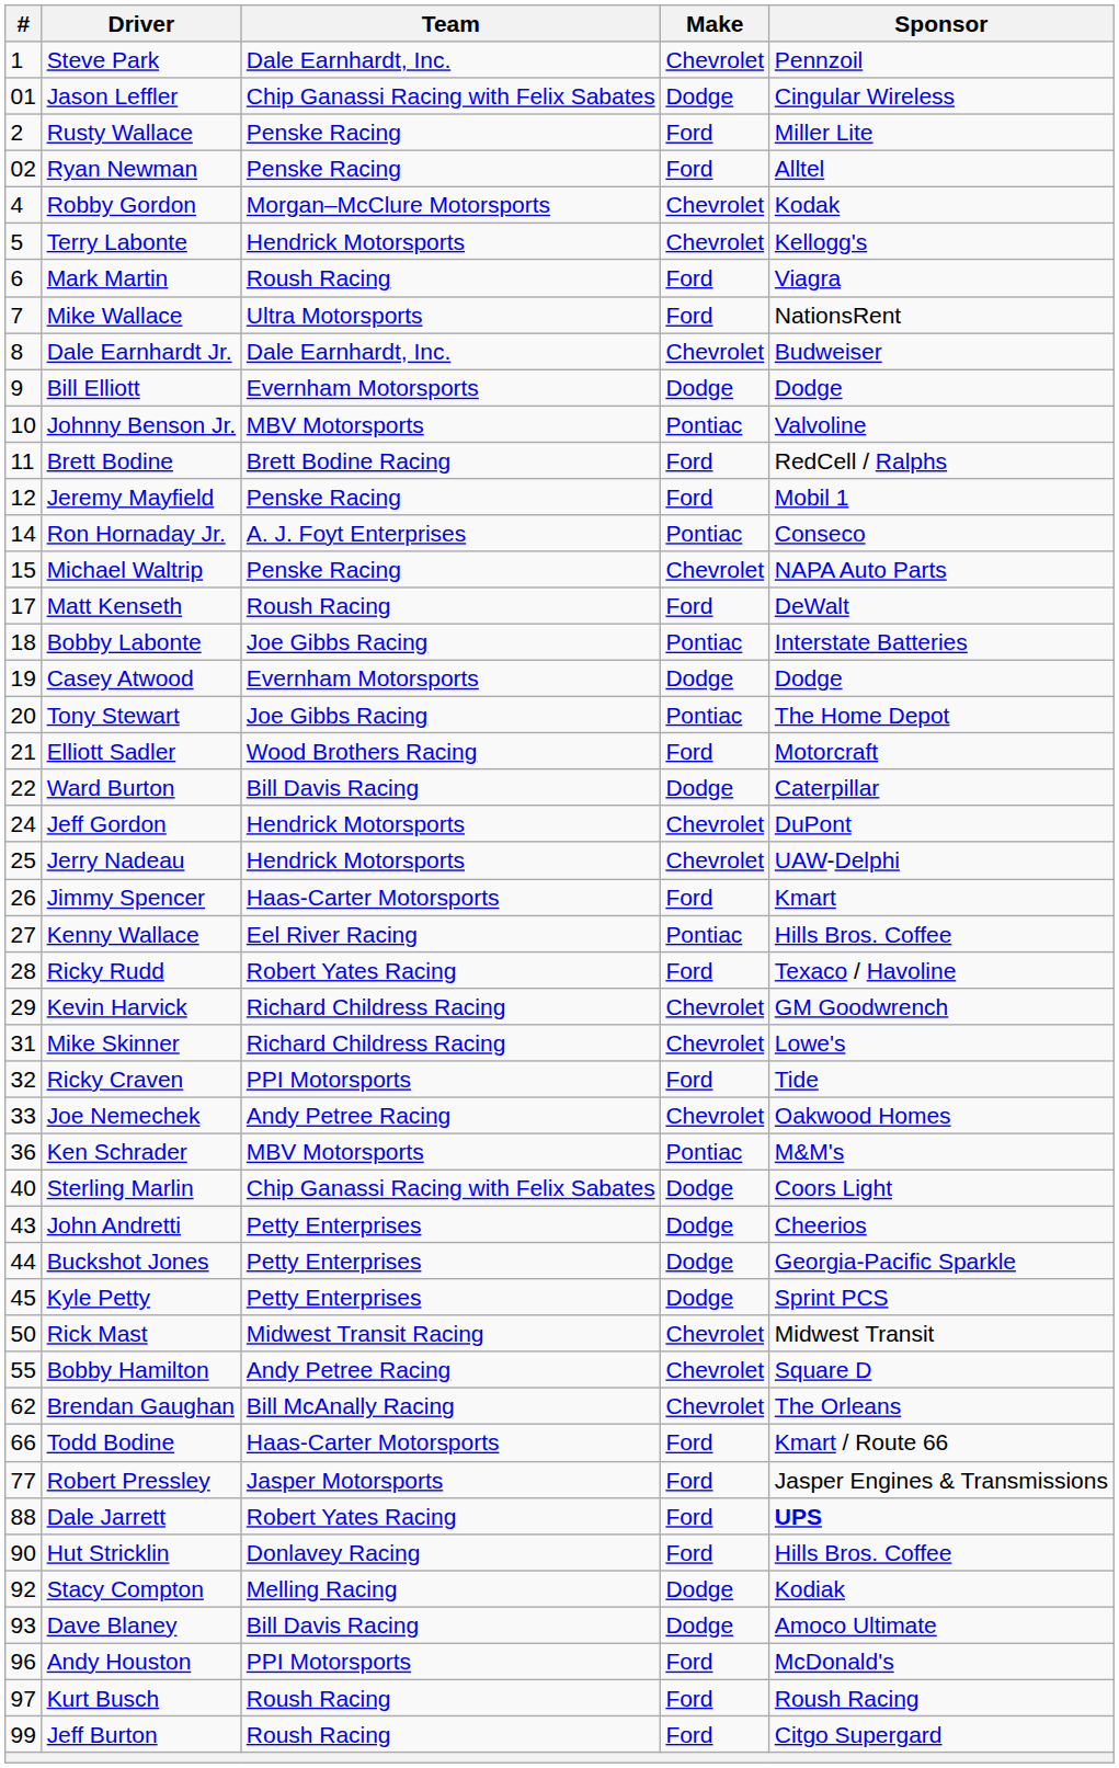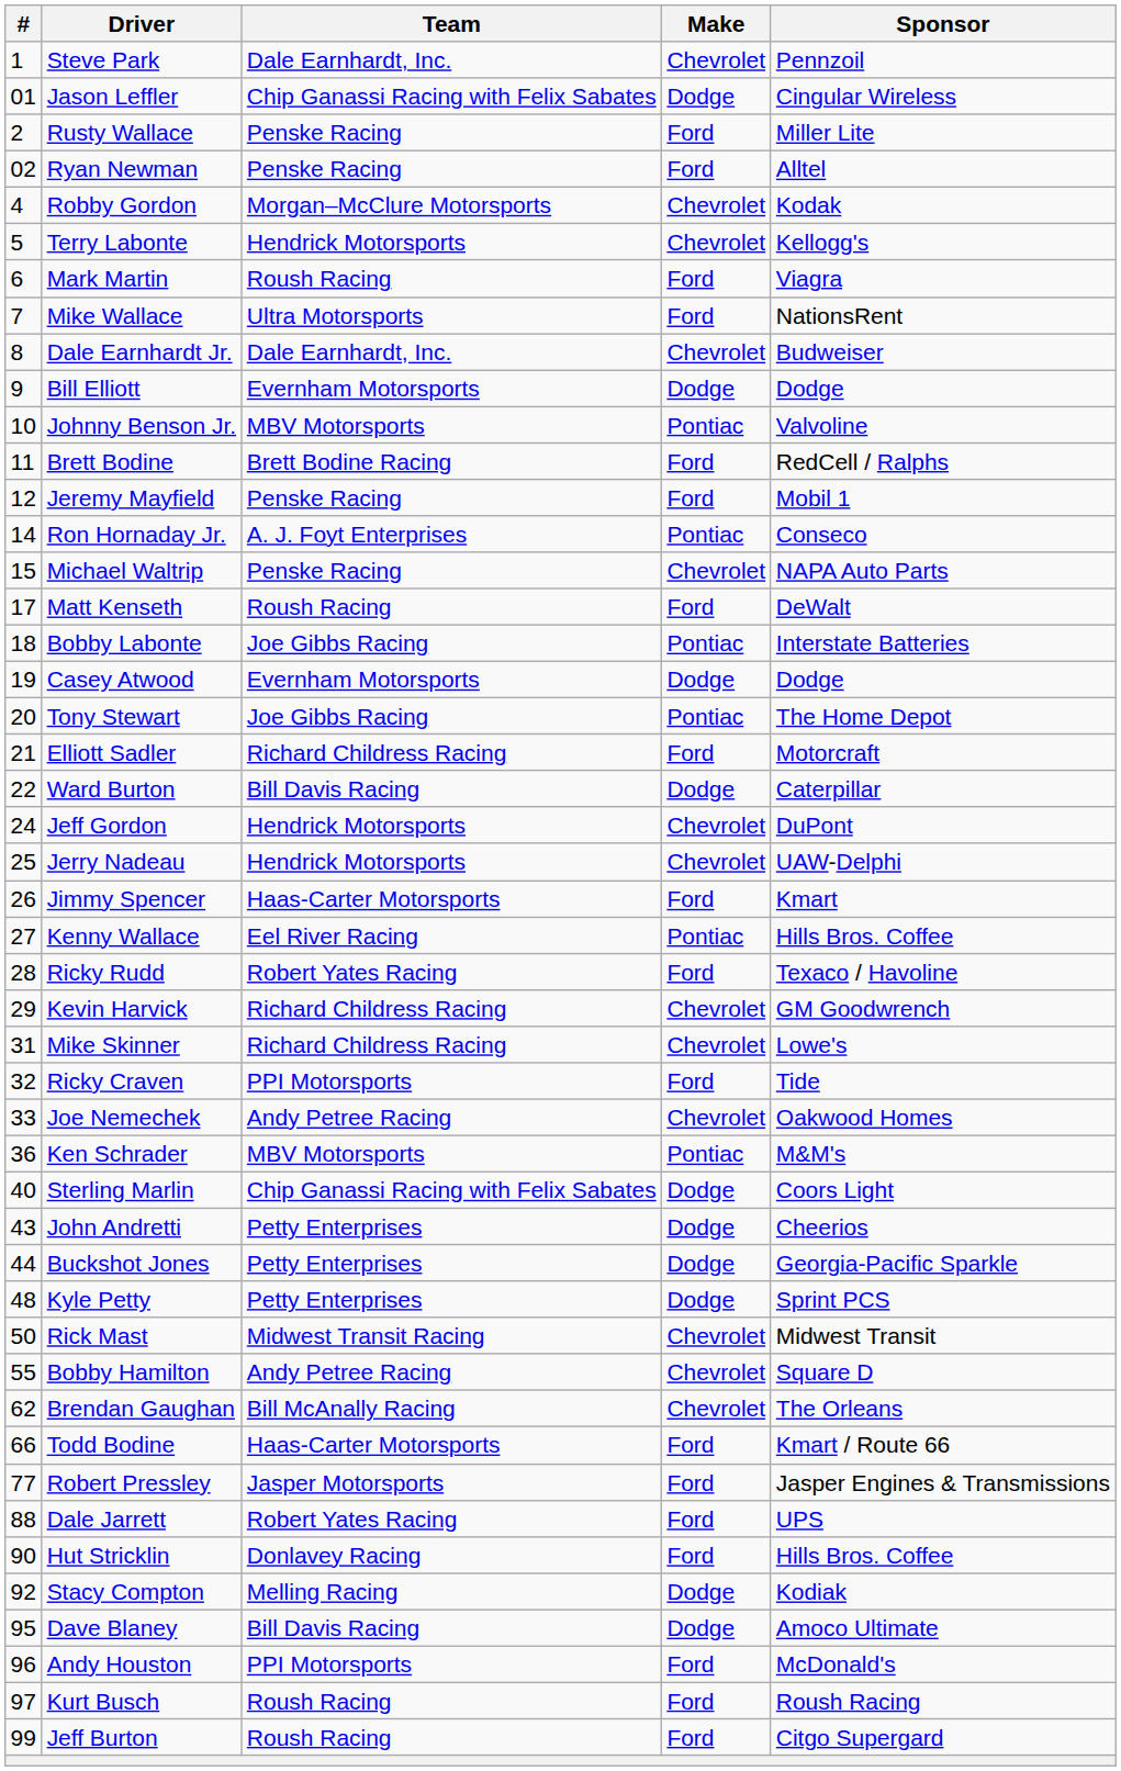Elliott Sadler | Team: Wood Brothers Racing -> Richard Childress Racing
Kyle Petty | #: 45 -> 48
Dale Jarrett | Sponsor: bold -> normal
Dave Blaney | #: 93 -> 95
